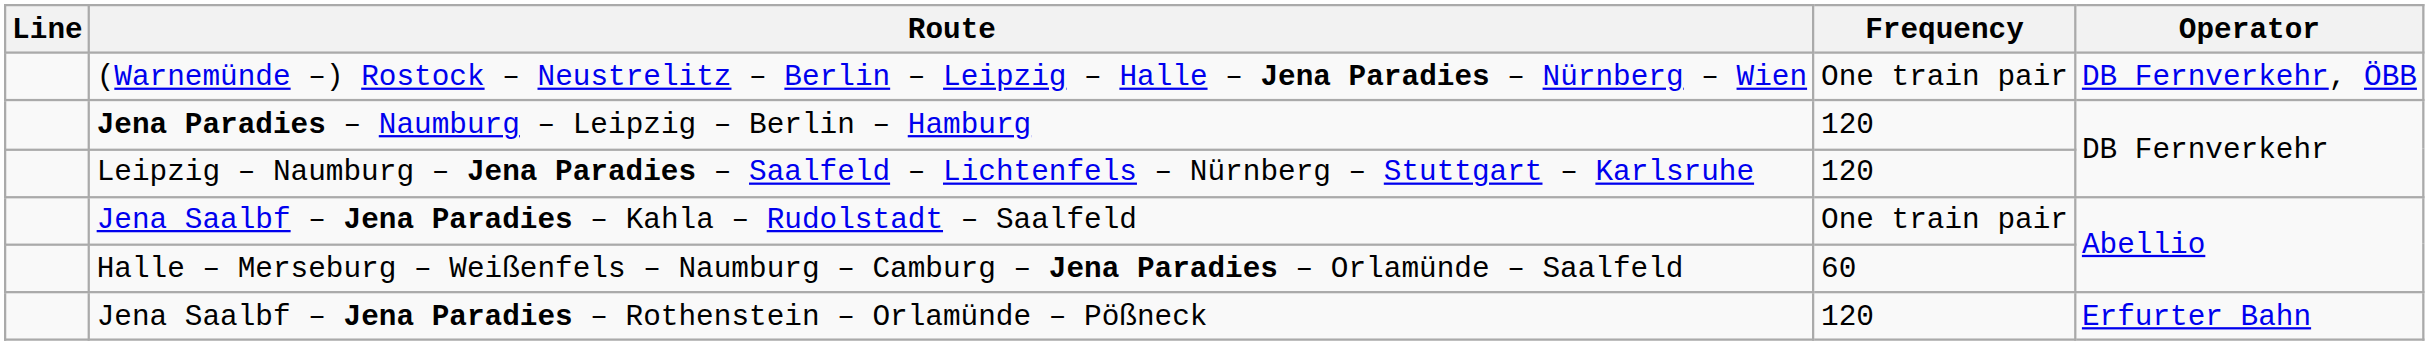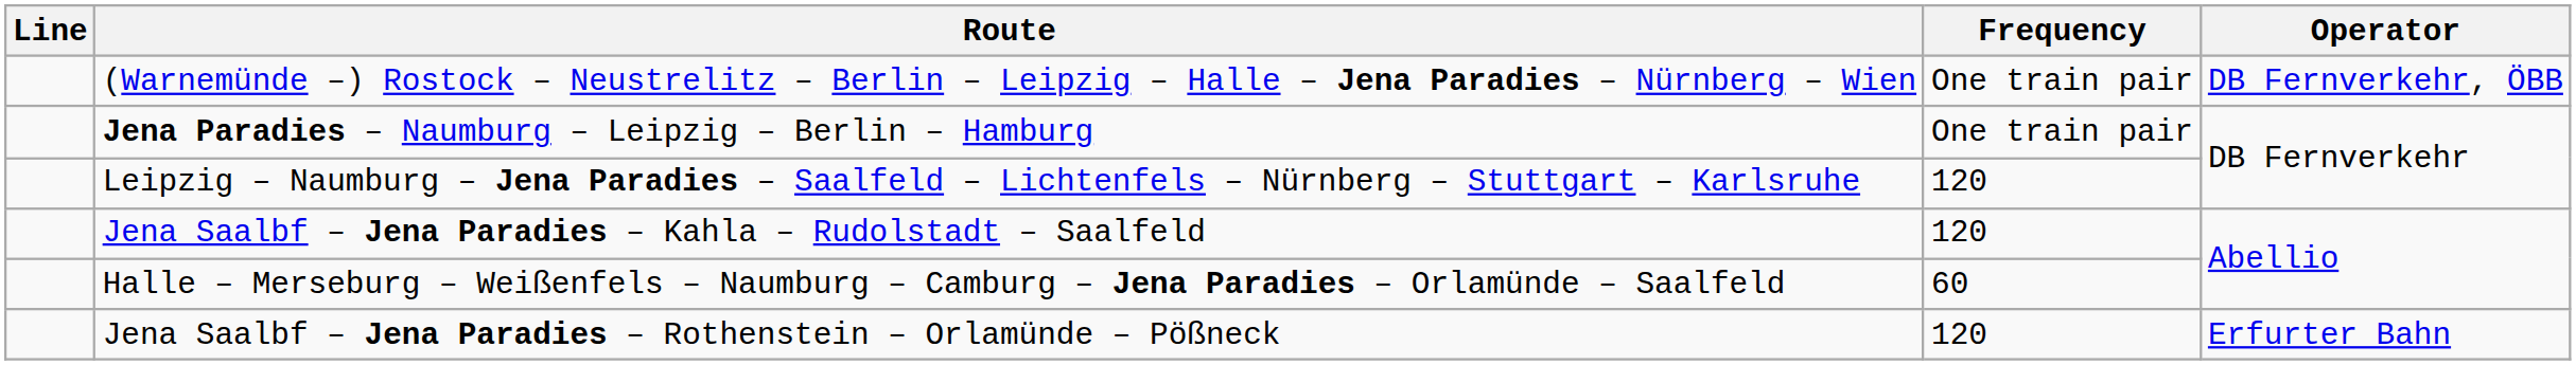Jena Paradies – Naumburg – Leipzig – Berlin – Hamburg | Frequency: 120 -> One train pair
Jena Saalbf – Jena Paradies – Kahla – Rudolstadt – Saalfeld | Frequency: One train pair -> 120
